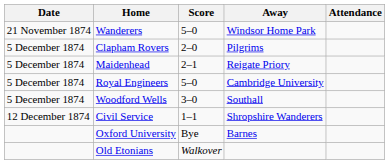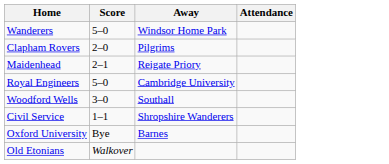- column: Date | 21 November 1874 | 5 December 1874 | 5 December 1874 | 5 December 1874 | 5 December 1874 | 12 December 1874
